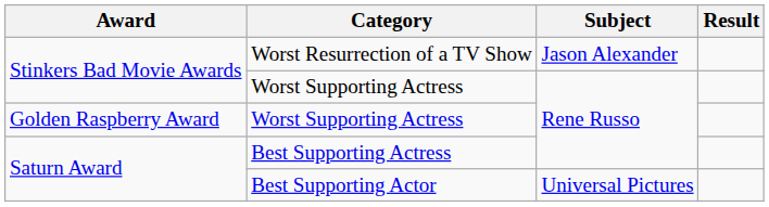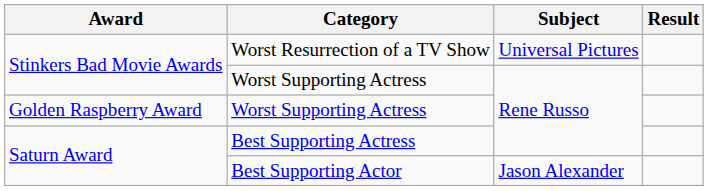Worst Resurrection of a TV Show | Subject: Jason Alexander -> Universal Pictures
Best Supporting Actor | Subject: Universal Pictures -> Jason Alexander
